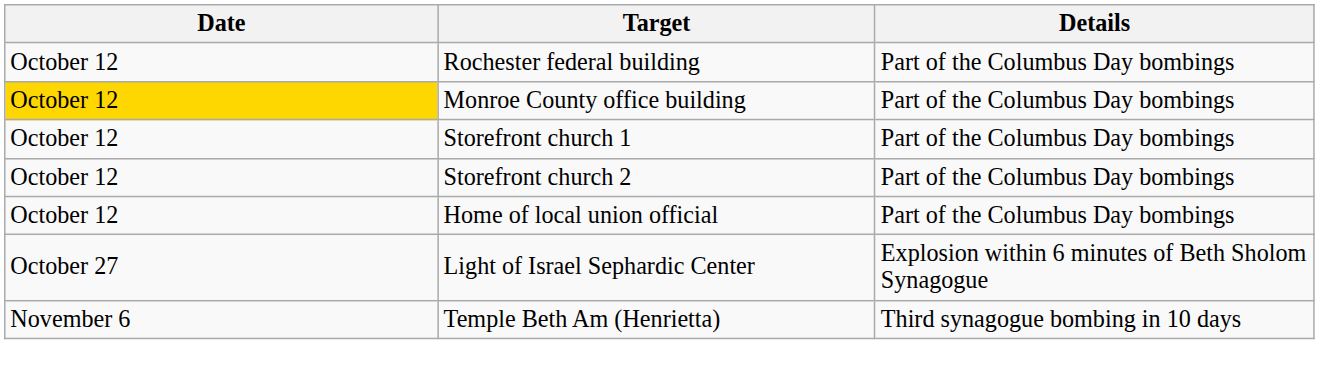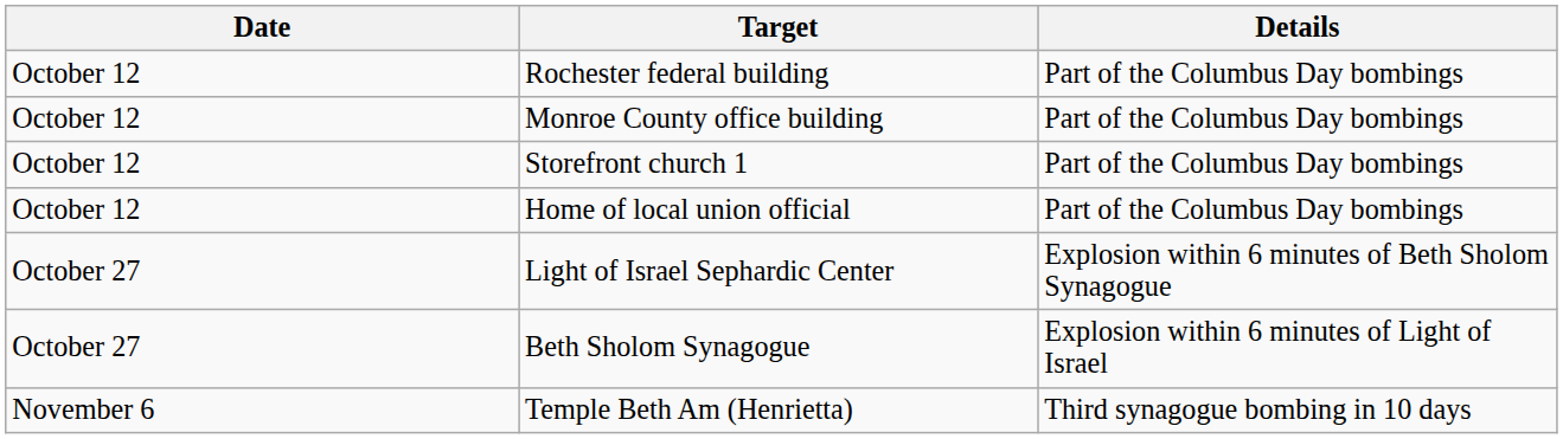Monroe County office building | Date: gold background -> no background
- row: October 12 | Storefront church 2 | Part of the Columbus Day bombings
+ row: October 27 | Beth Sholom Synagogue | Explosion within 6 minutes of Light of Israel
